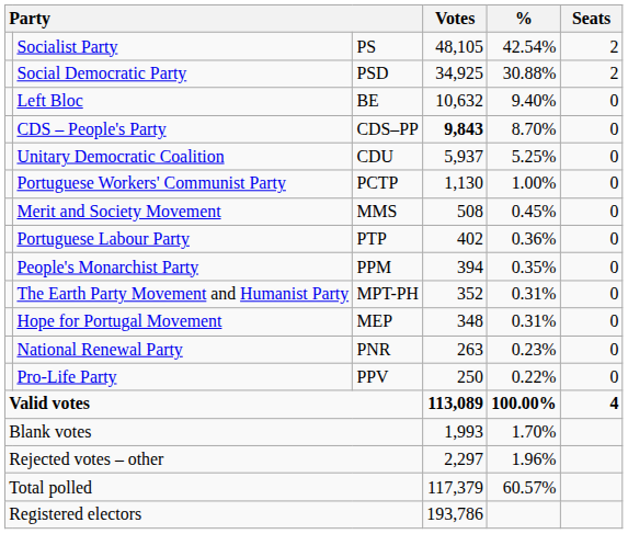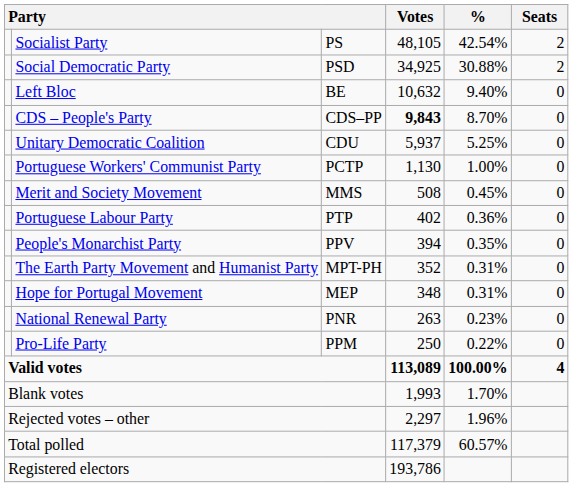People's Monarchist Party | column 3: PPM -> PPV
Pro-Life Party | column 3: PPV -> PPM
